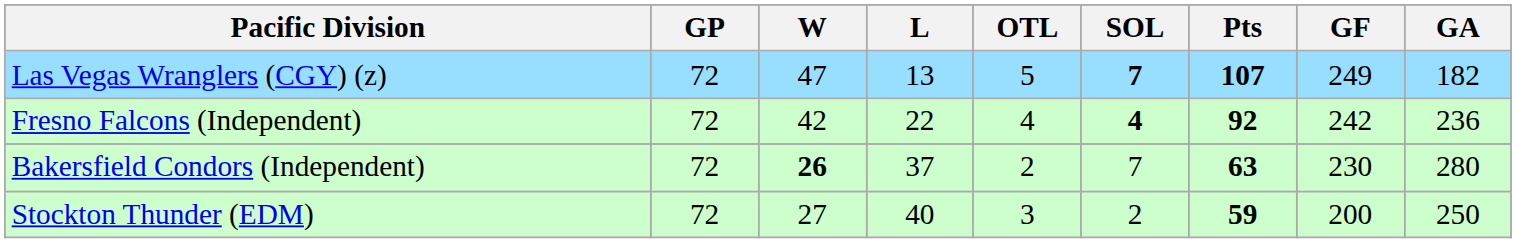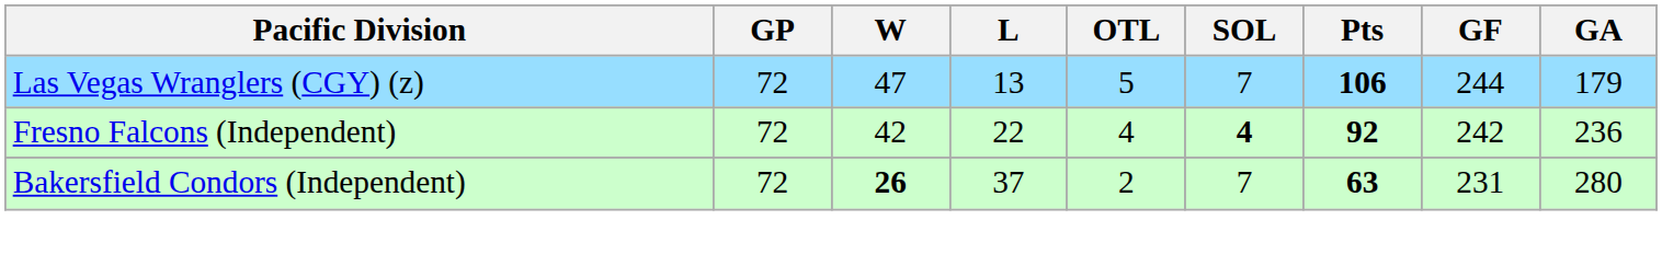Las Vegas Wranglers (CGY) (z) | SOL: bold -> normal
Las Vegas Wranglers (CGY) (z) | Pts: 107 -> 106
Las Vegas Wranglers (CGY) (z) | GF: 249 -> 244
Las Vegas Wranglers (CGY) (z) | GA: 182 -> 179
Bakersfield Condors (Independent) | GF: 230 -> 231
- row: Stockton Thunder (EDM) | 72 | 27 | 40 | 3 | 2 | 59 | 200 | 250
